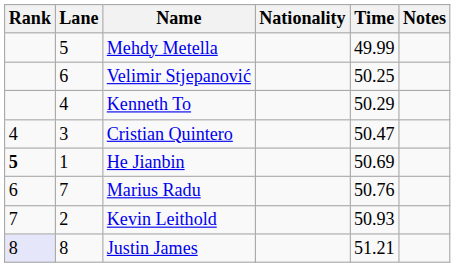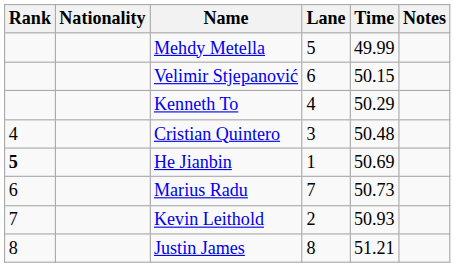columns swapped: Lane <-> Nationality
Velimir Stjepanović | Time: 50.25 -> 50.15
Cristian Quintero | Time: 50.47 -> 50.48
Marius Radu | Time: 50.76 -> 50.73
Justin James | Rank: lavender background -> no background
